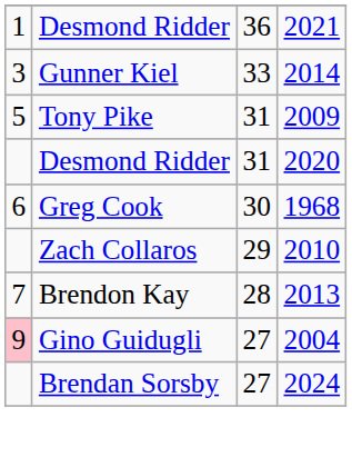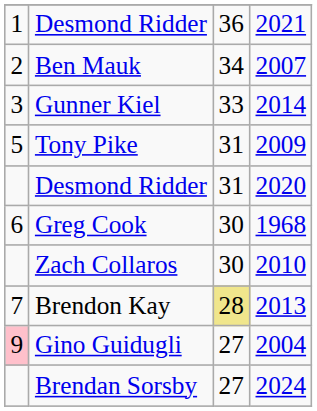+ row: 2 | Ben Mauk | 34 | 2007
Zach Collaros | column 3: 29 -> 30
Brendon Kay | column 3: no background -> khaki background
